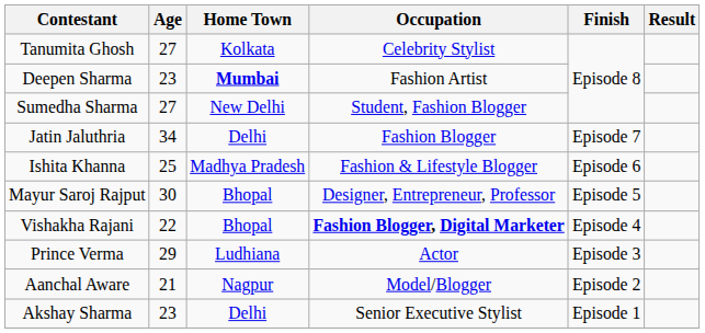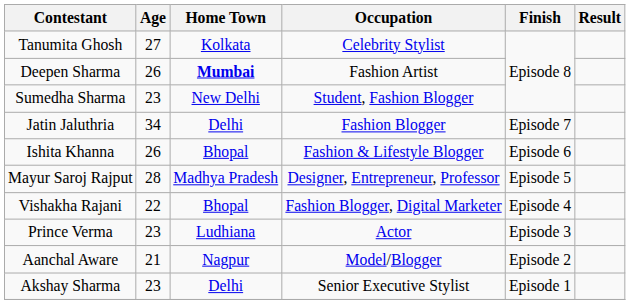Deepen Sharma | Age: 23 -> 26
Sumedha Sharma | Age: 27 -> 23
Ishita Khanna | Age: 25 -> 26
Ishita Khanna | Home Town: Madhya Pradesh -> Bhopal
Mayur Saroj Rajput | Age: 30 -> 28
Mayur Saroj Rajput | Home Town: Bhopal -> Madhya Pradesh
Vishakha Rajani | Occupation: bold -> normal
Prince Verma | Age: 29 -> 23
